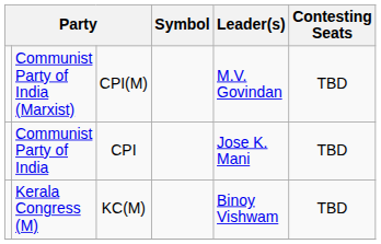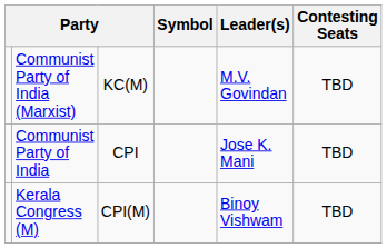Communist Party of India (Marxist) | column 3: CPI(M) -> KC(M)
Kerala Congress (M) | column 3: KC(M) -> CPI(M)
